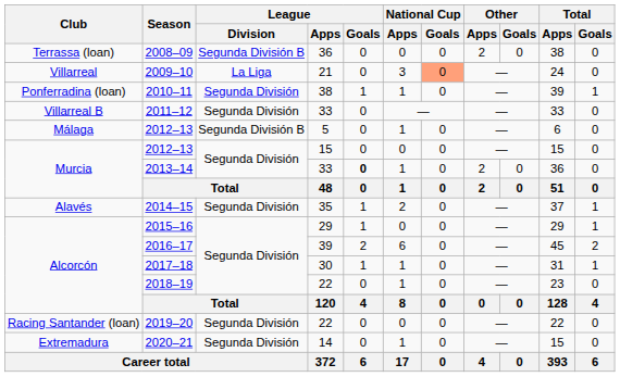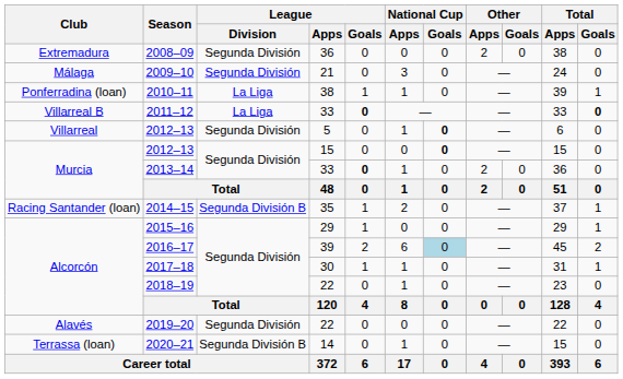2008–09 | Club: Terrassa (loan) -> Extremadura
2008–09 | League / Division: Segunda División B -> Segunda División
2009–10 | Club: Villarreal -> Málaga
2009–10 | League / Division: La Liga -> Segunda División
2009–10 | National Cup / Goals: lightsalmon background -> no background
2010–11 | League / Division: Segunda División -> La Liga
2011–12 | League / Division: Segunda División -> La Liga
2011–12 | League / Goals: normal -> bold
2011–12 | Total / Goals: normal -> bold
2012–13 / 5 | Club: Málaga -> Villarreal
2012–13 / 5 | League / Division: Segunda División B -> Segunda División
2012–13 / 5 | National Cup / Goals: normal -> bold
2012–13 / 15 | National Cup / Goals: normal -> bold
2014–15 | Club: Alavés -> Racing Santander (loan)
2014–15 | League / Division: Segunda División -> Segunda División B
2016–17 | National Cup / Goals: no background -> lightblue background
2019–20 | Club: Racing Santander (loan) -> Alavés
2020–21 | Club: Extremadura -> Terrassa (loan)
2020–21 | League / Division: Segunda División -> Segunda División B
